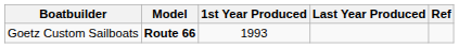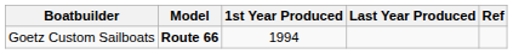Goetz Custom Sailboats | 1st Year Produced: 1993 -> 1994
